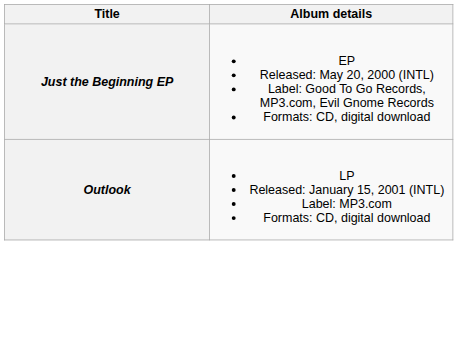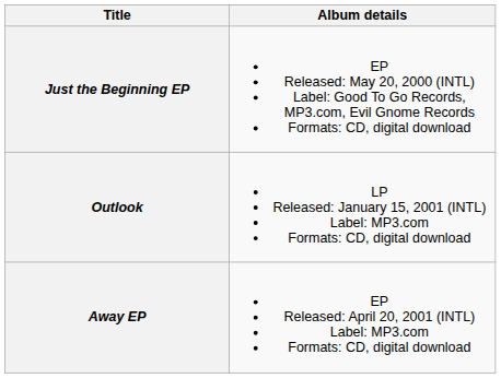+ row: Away EP | EP Released: April 20, 2001 (INTL) Label: MP3.com Formats: CD, digital download
